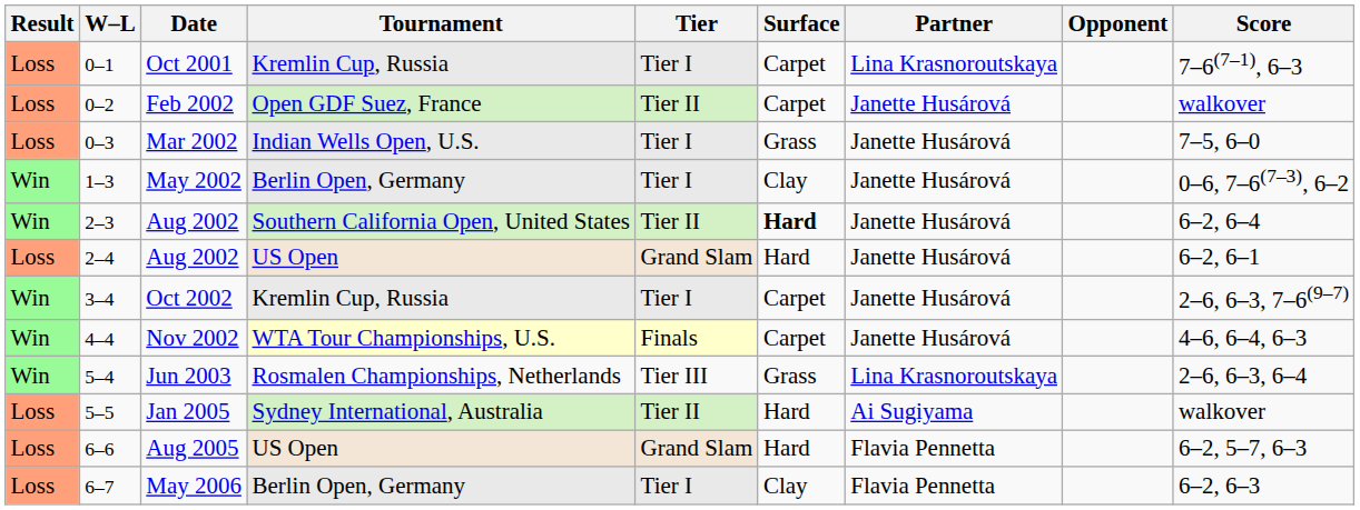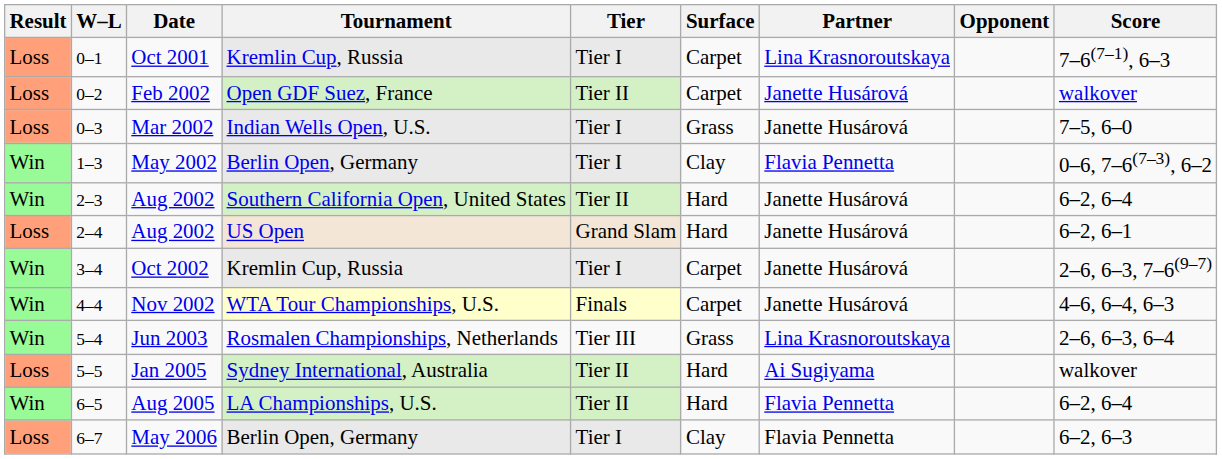1–3 | Partner: Janette Husárová -> Flavia Pennetta
2–3 | Surface: bold -> normal
+ row: Win | 6–5 | Aug 2005 | LA Championships, U.S. | Tier II | Hard | Flavia Pennetta | 6–2, 6–4
- row: Loss | 6–6 | Aug 2005 | US Open | Grand Slam | Hard | Flavia Pennetta | 6–2, 5–7, 6–3
